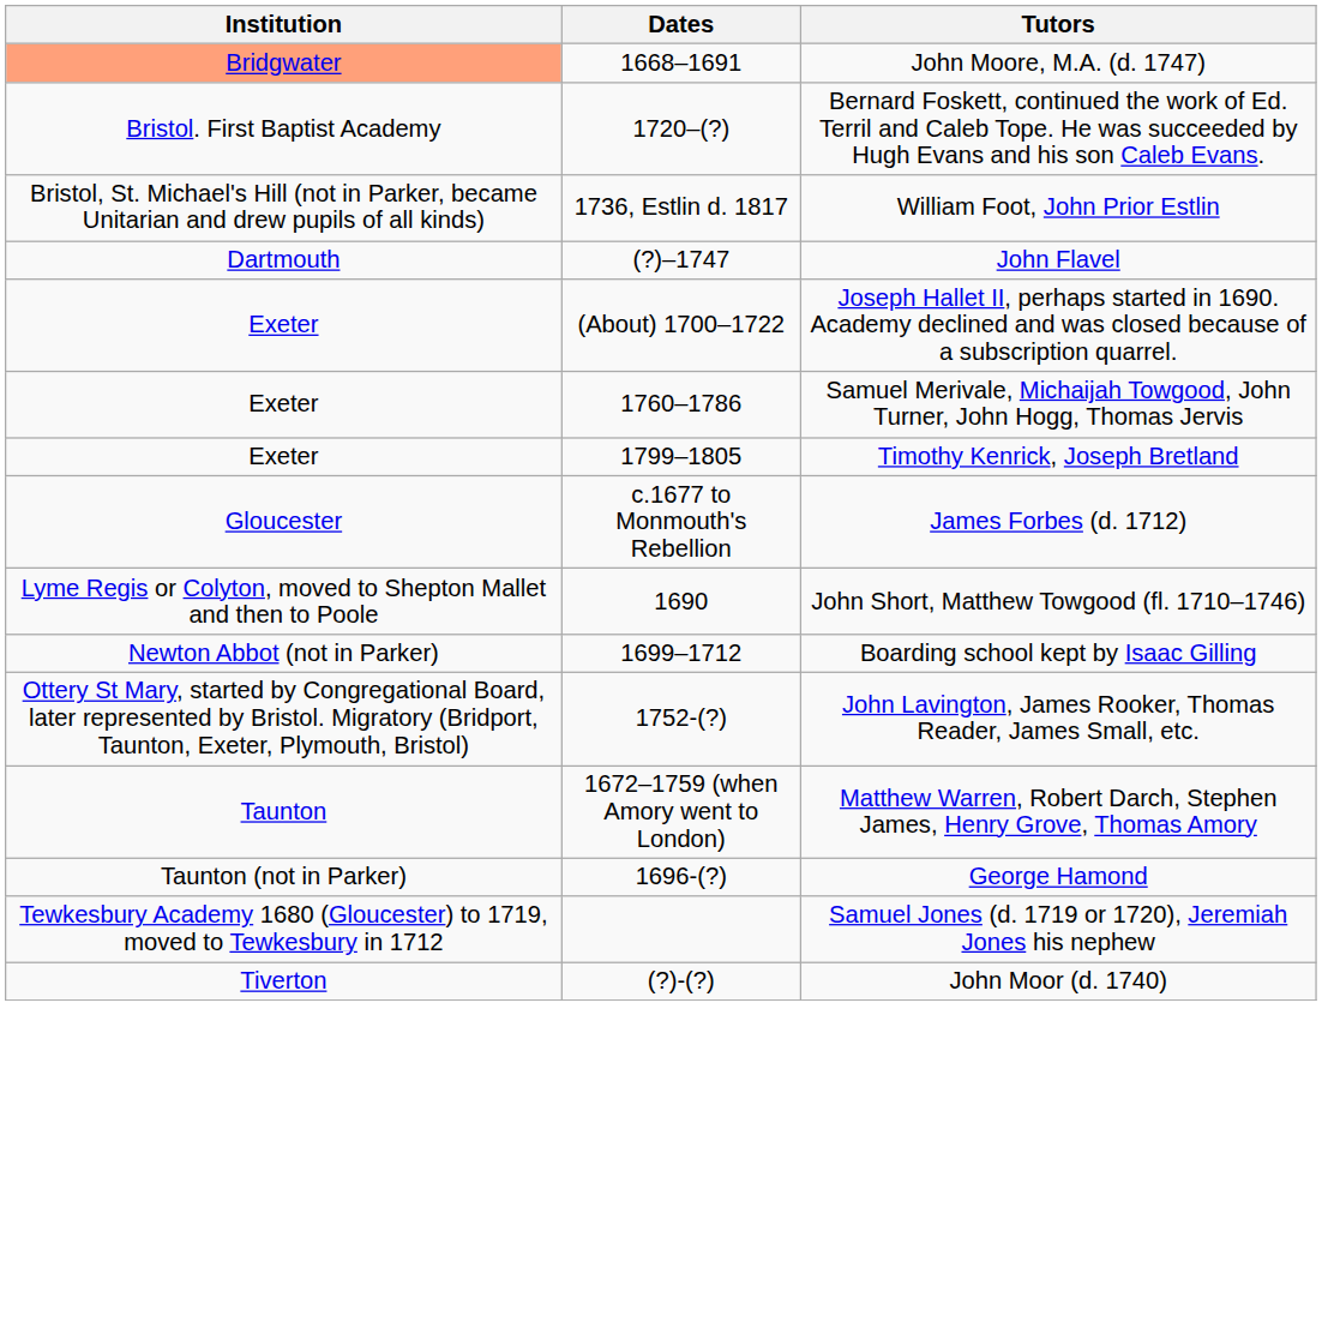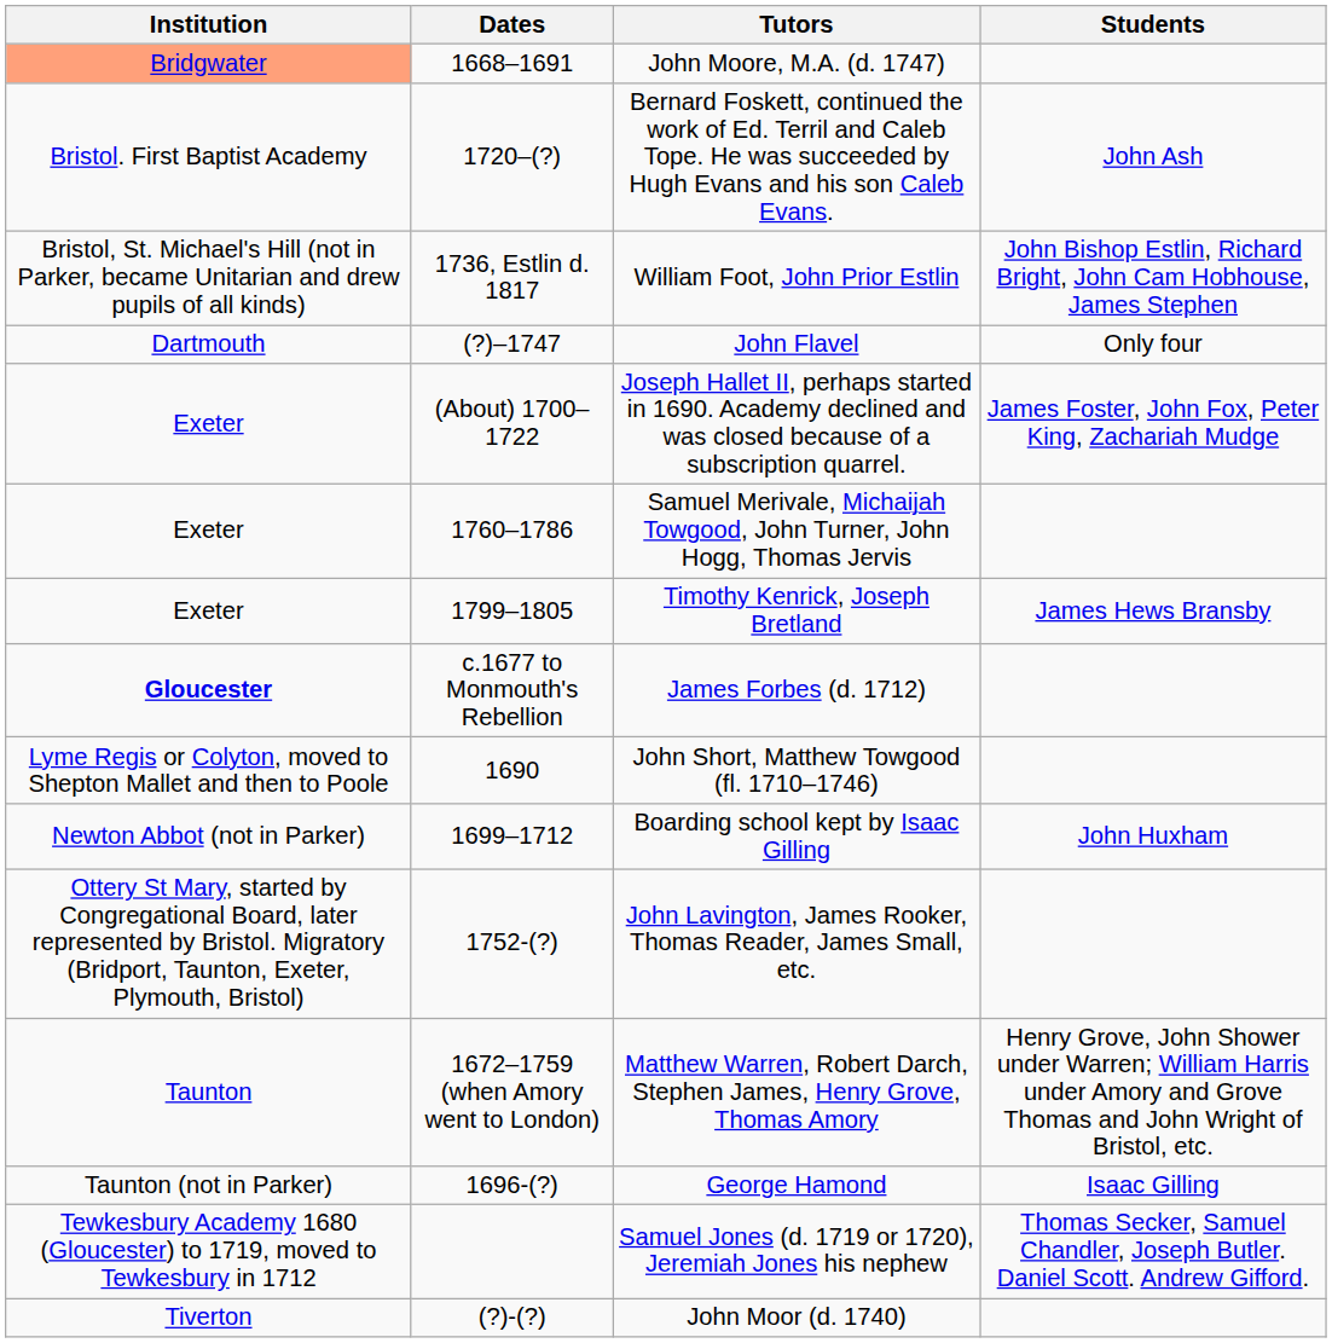+ column: Students | John Ash | John Bishop Estlin, Richard Bright, John Cam Hobhouse, James Stephen | Only four | James Foster, John Fox, Peter King, Zachariah Mudge | James Hews Bransby | John Huxham | Henry Grove, John Shower under Warren; William Harris under Amory and Grove Thomas and John Wright of Bristol, etc. | Isaac Gilling | Thomas Secker, Samuel Chandler, Joseph Butler. Daniel Scott. Andrew Gifford.
James Forbes (d. 1712) | Institution: normal -> bold
